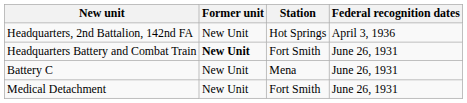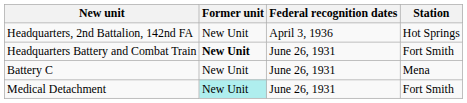columns swapped: Station <-> Federal recognition dates
Medical Detachment | Former unit: no background -> paleturquoise background
